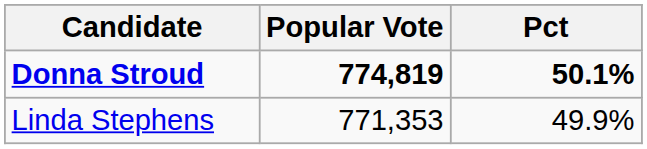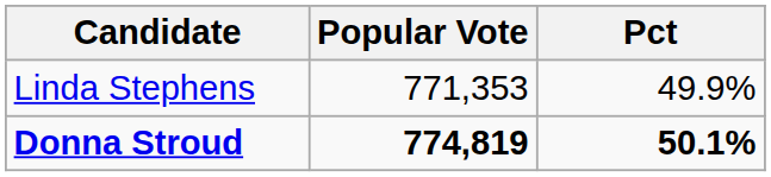rows swapped: Donna Stroud <-> Linda Stephens
